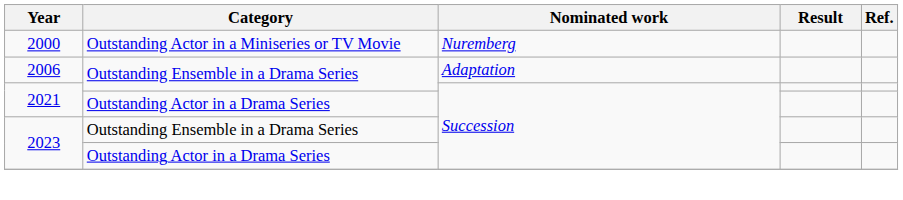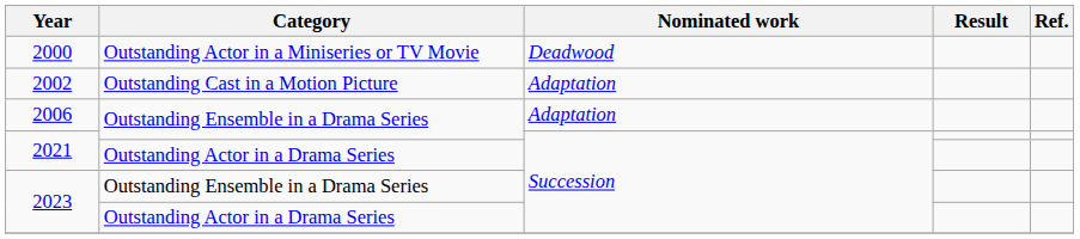2000 | Nominated work: Nuremberg -> Deadwood
+ row: 2002 | Outstanding Cast in a Motion Picture | Adaptation
